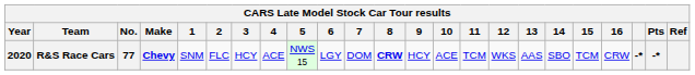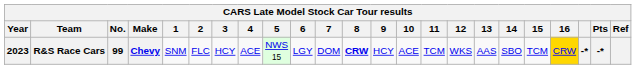R&S Race Cars | Year: 2020 -> 2023
R&S Race Cars | No.: 77 -> 99
R&S Race Cars | 16: no background -> gold background
